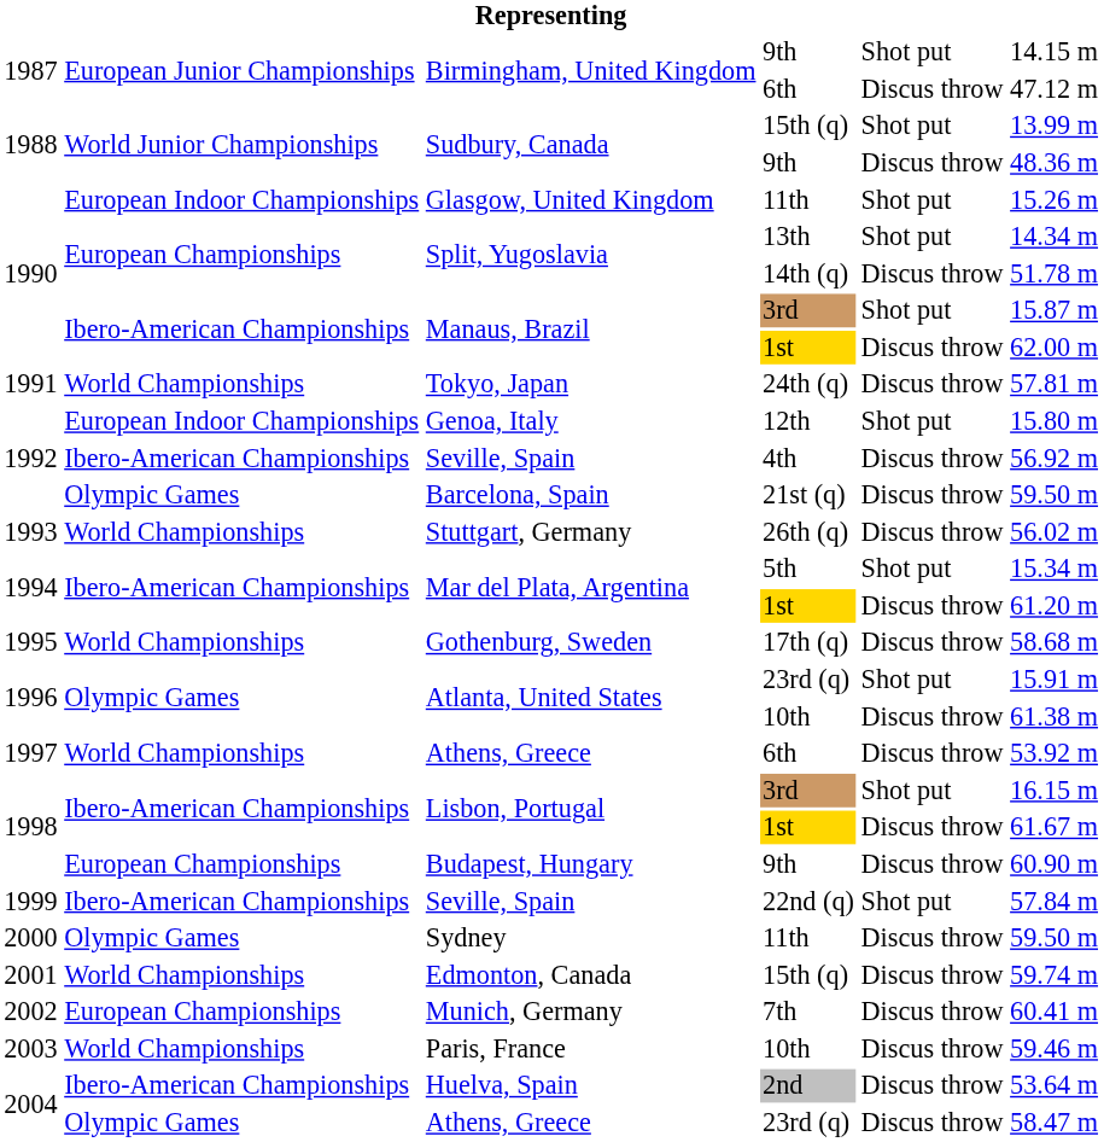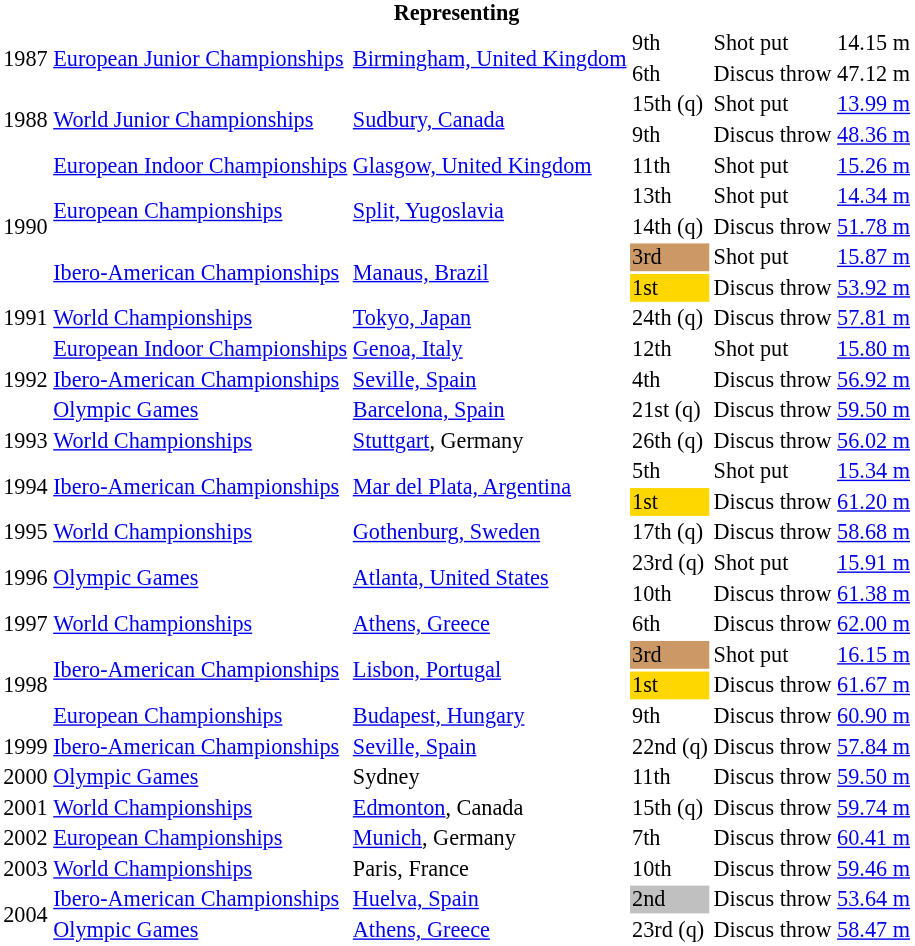Manaus, Brazil / 1st | column 6: 62.00 m -> 53.92 m
Athens, Greece / 6th | column 6: 53.92 m -> 62.00 m
Seville, Spain / 22nd (q) | column 5: Shot put -> Discus throw
